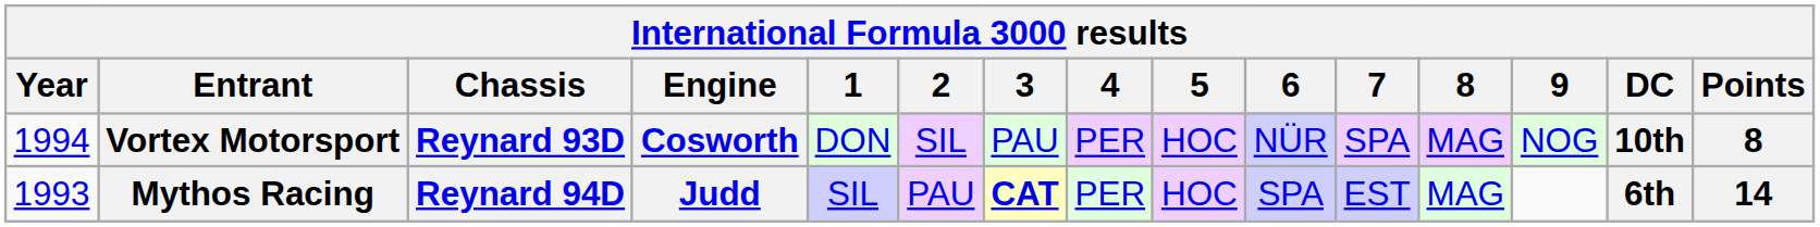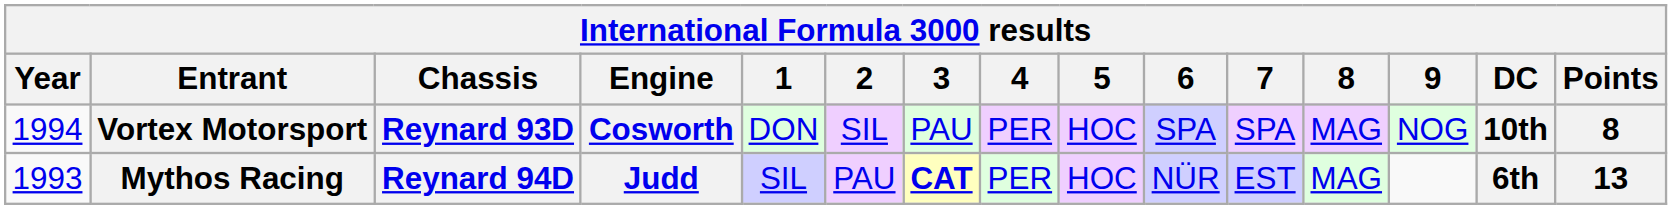Vortex Motorsport | 6: NÜR -> SPA
Mythos Racing | 6: SPA -> NÜR
Mythos Racing | Points: 14 -> 13
